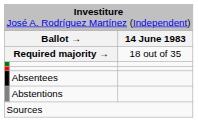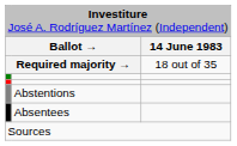rows swapped: Abstentions <-> Absentees
